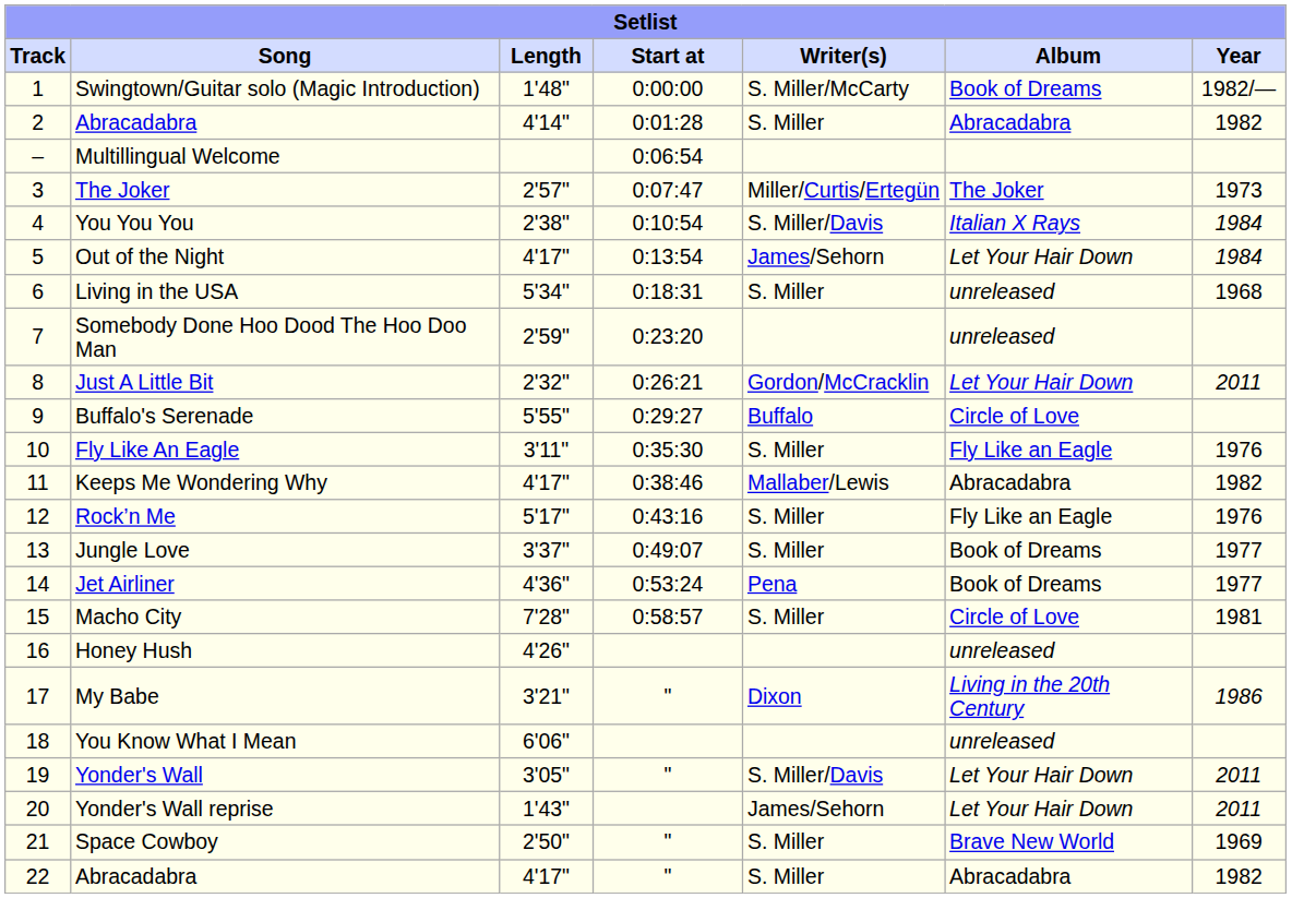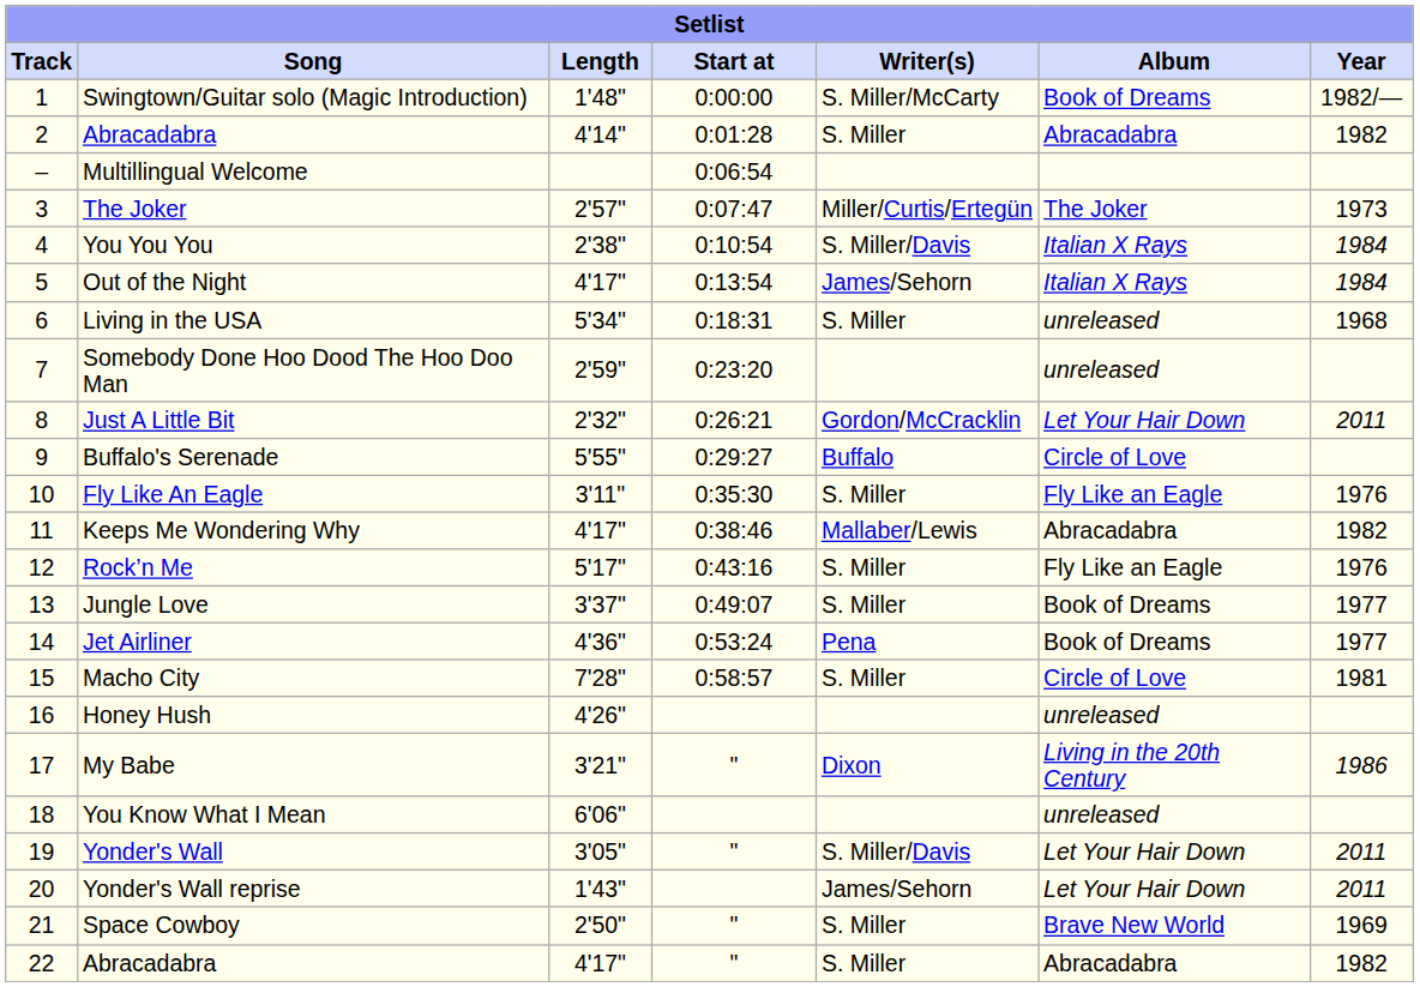Out of the Night | Album: Let Your Hair Down -> Italian X Rays
